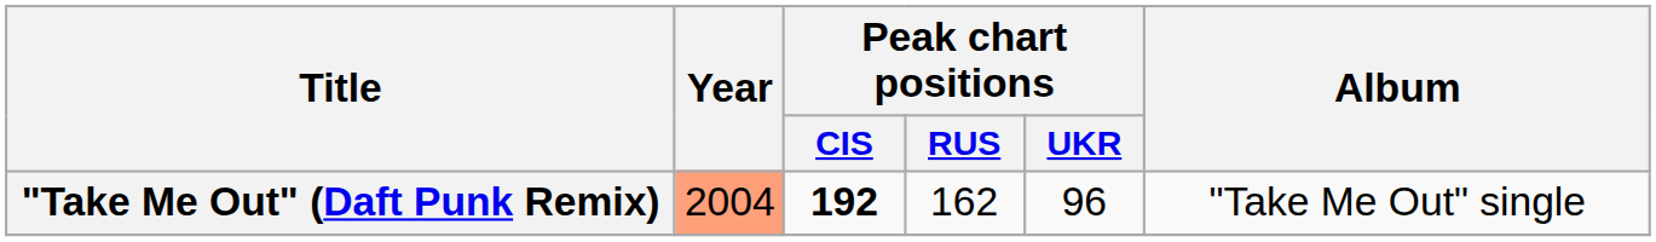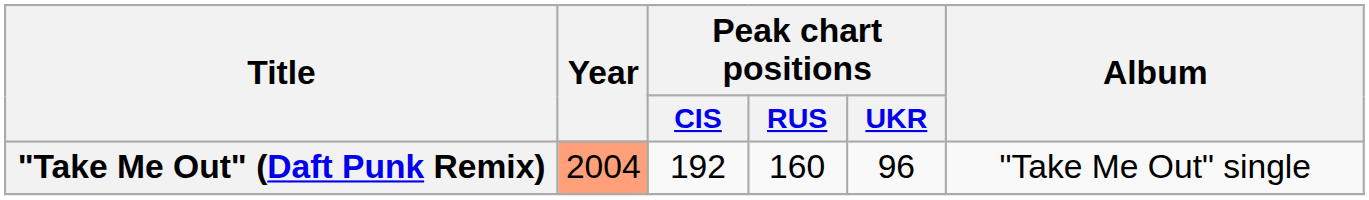"Take Me Out" (Daft Punk Remix) | Peak chart positions / CIS: bold -> normal
"Take Me Out" (Daft Punk Remix) | Peak chart positions / RUS: 162 -> 160
